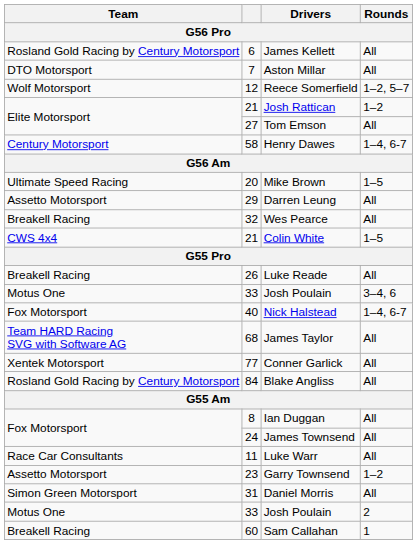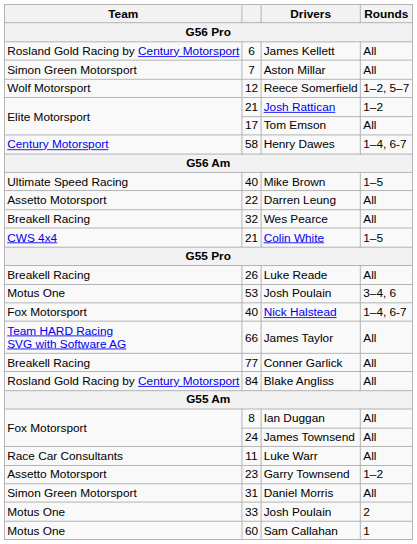Aston Millar | Team / G56 Pro: DTO Motorsport -> Simon Green Motorsport
Tom Emson | G56 Pro: 27 -> 17
Mike Brown | G56 Pro: 20 -> 40
Darren Leung | G56 Pro: 29 -> 22
Josh Poulain / 3–4, 6 | G56 Pro: 33 -> 53
James Taylor | G56 Pro: 68 -> 66
Conner Garlick | Team / G56 Pro: Xentek Motorsport -> Breakell Racing
Sam Callahan | Team / G56 Pro: Breakell Racing -> Motus One
